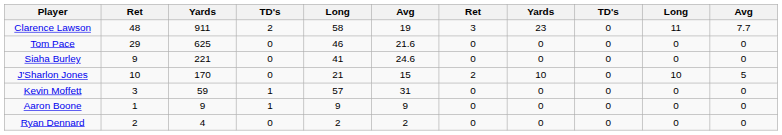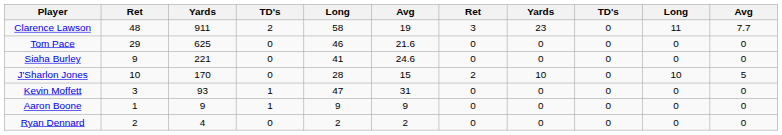J'Sharlon Jones | column 5: 21 -> 28
Kevin Moffett | column 3: 59 -> 93
Kevin Moffett | column 5: 57 -> 47
